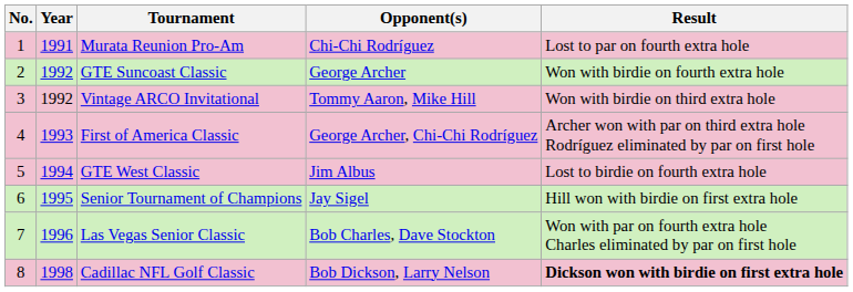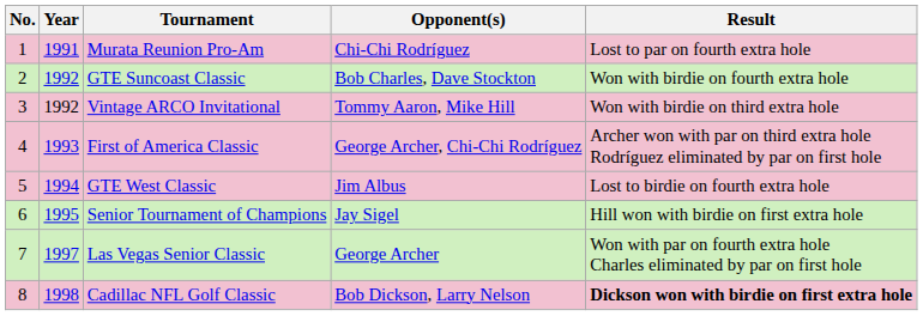GTE Suncoast Classic | Opponent(s): George Archer -> Bob Charles, Dave Stockton
Las Vegas Senior Classic | Year: 1996 -> 1997
Las Vegas Senior Classic | Opponent(s): Bob Charles, Dave Stockton -> George Archer
